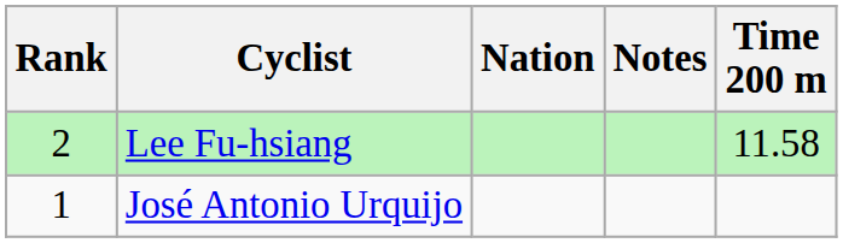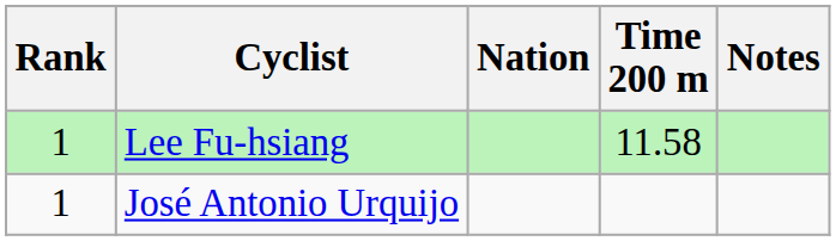columns swapped: Time 200 m <-> Notes
Lee Fu-hsiang | Rank: 2 -> 1
